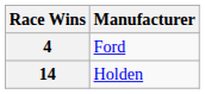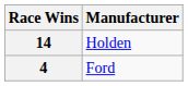rows swapped: 14 <-> 4
